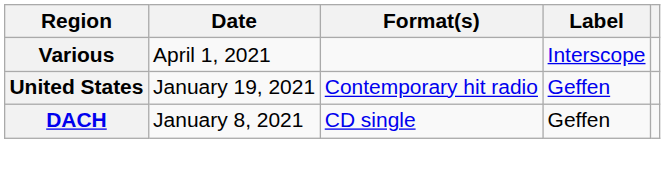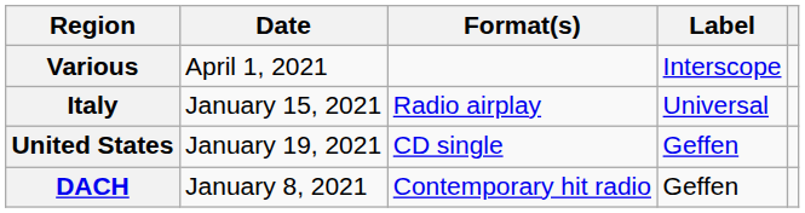+ row: Italy | January 15, 2021 | Radio airplay | Universal
United States | Format(s): Contemporary hit radio -> CD single
DACH | Format(s): CD single -> Contemporary hit radio
